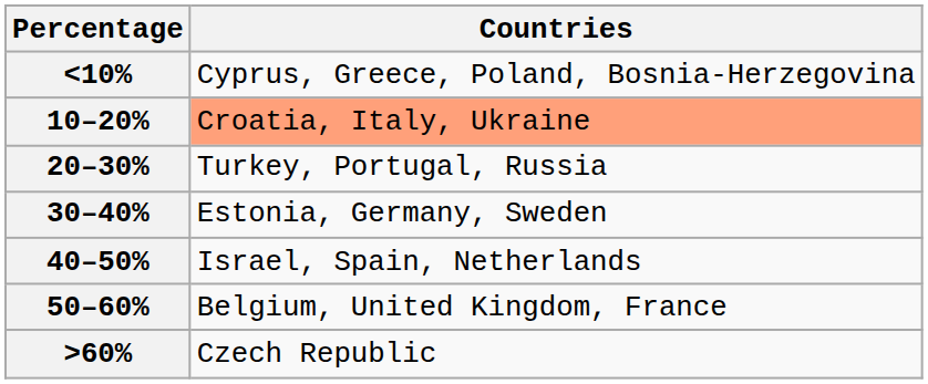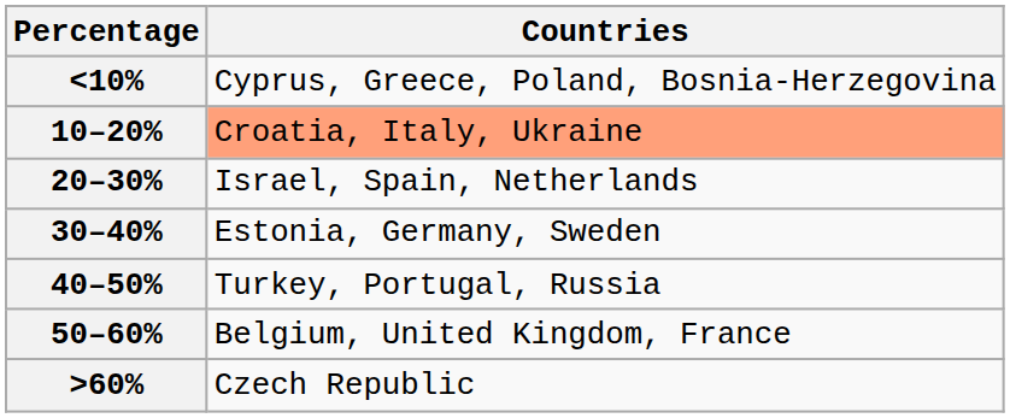20–30% | Countries: Turkey, Portugal, Russia -> Israel, Spain, Netherlands
40–50% | Countries: Israel, Spain, Netherlands -> Turkey, Portugal, Russia
